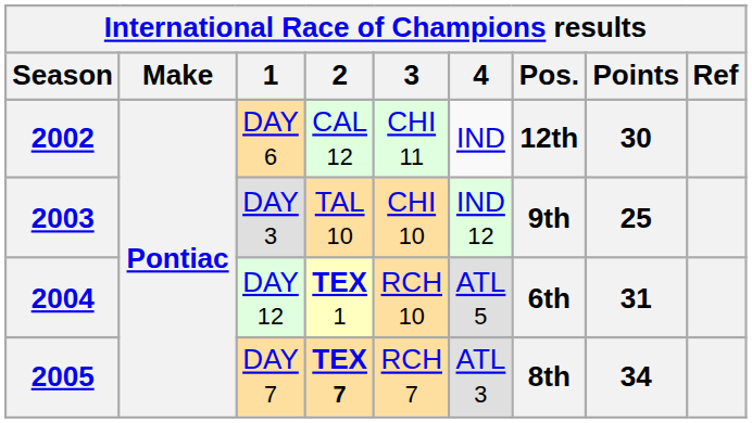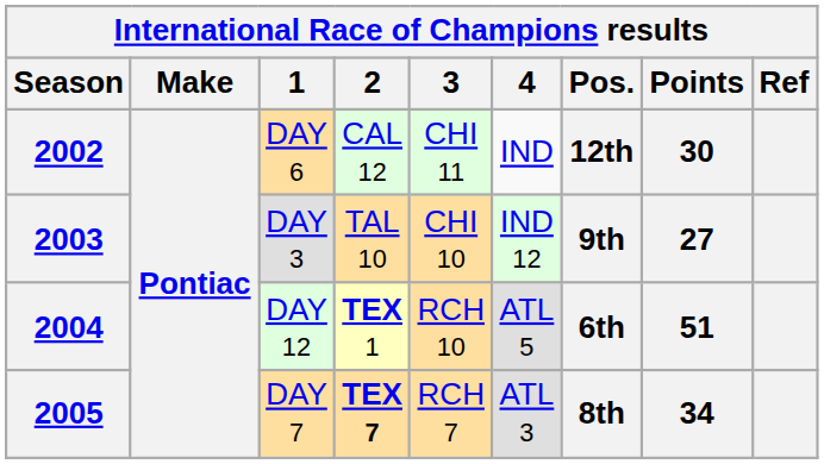2003 | Points: 25 -> 27
2004 | Points: 31 -> 51
